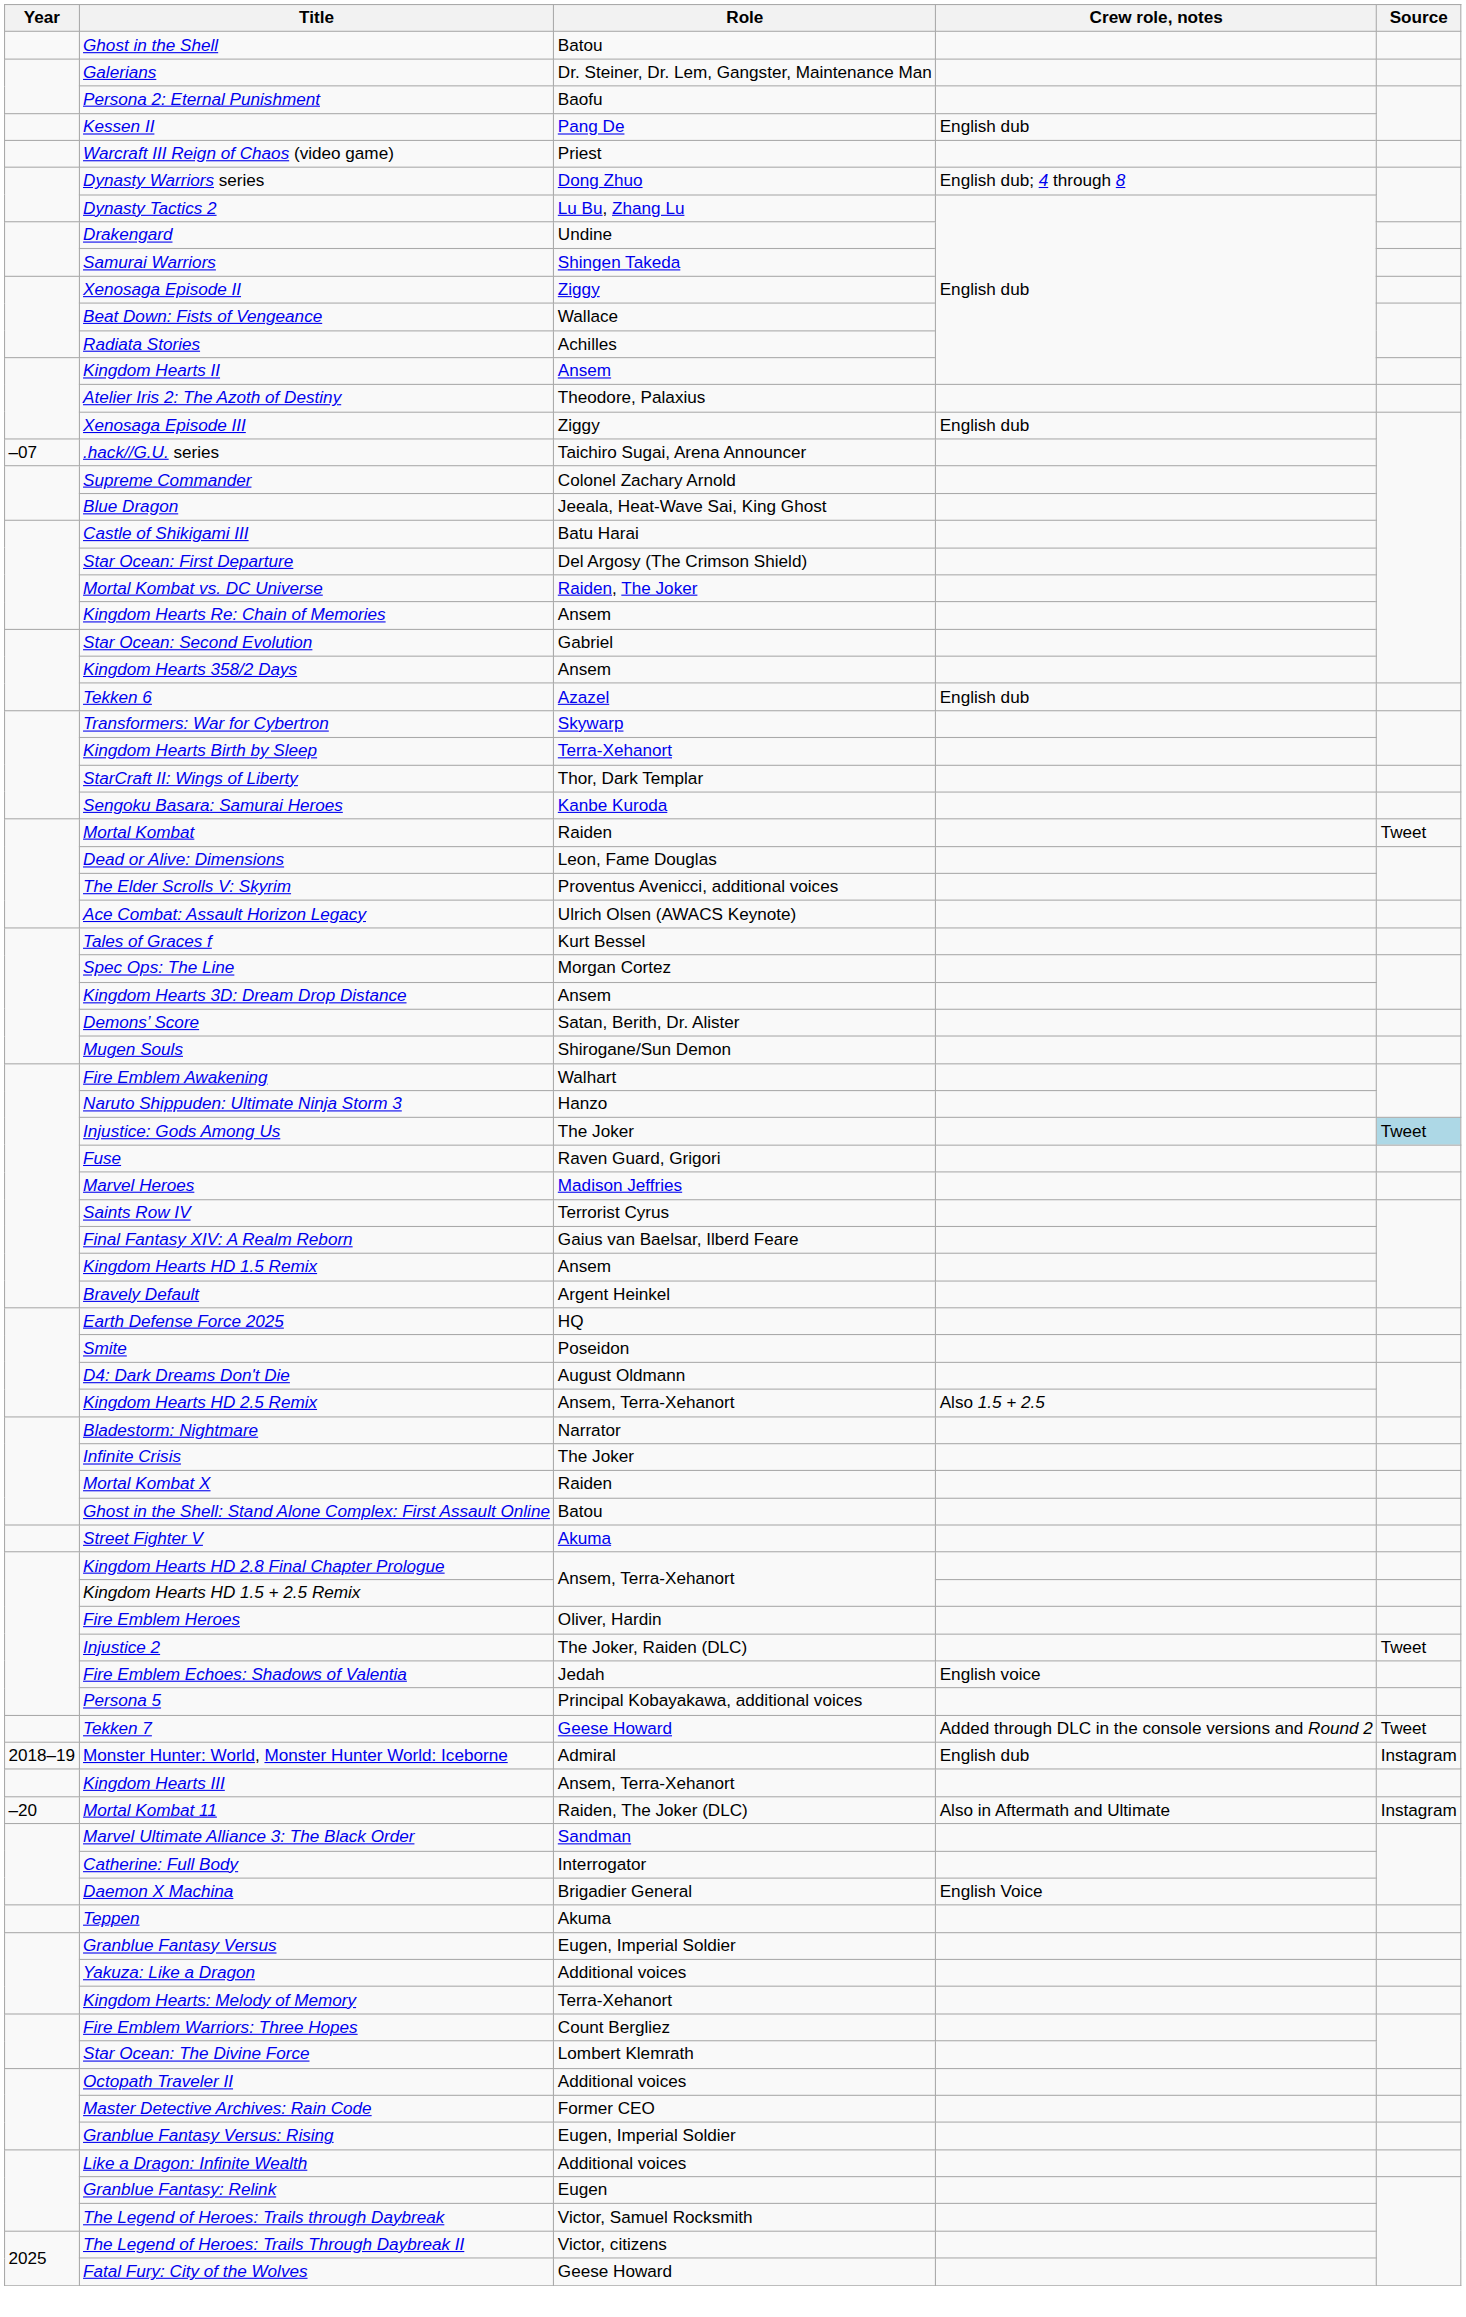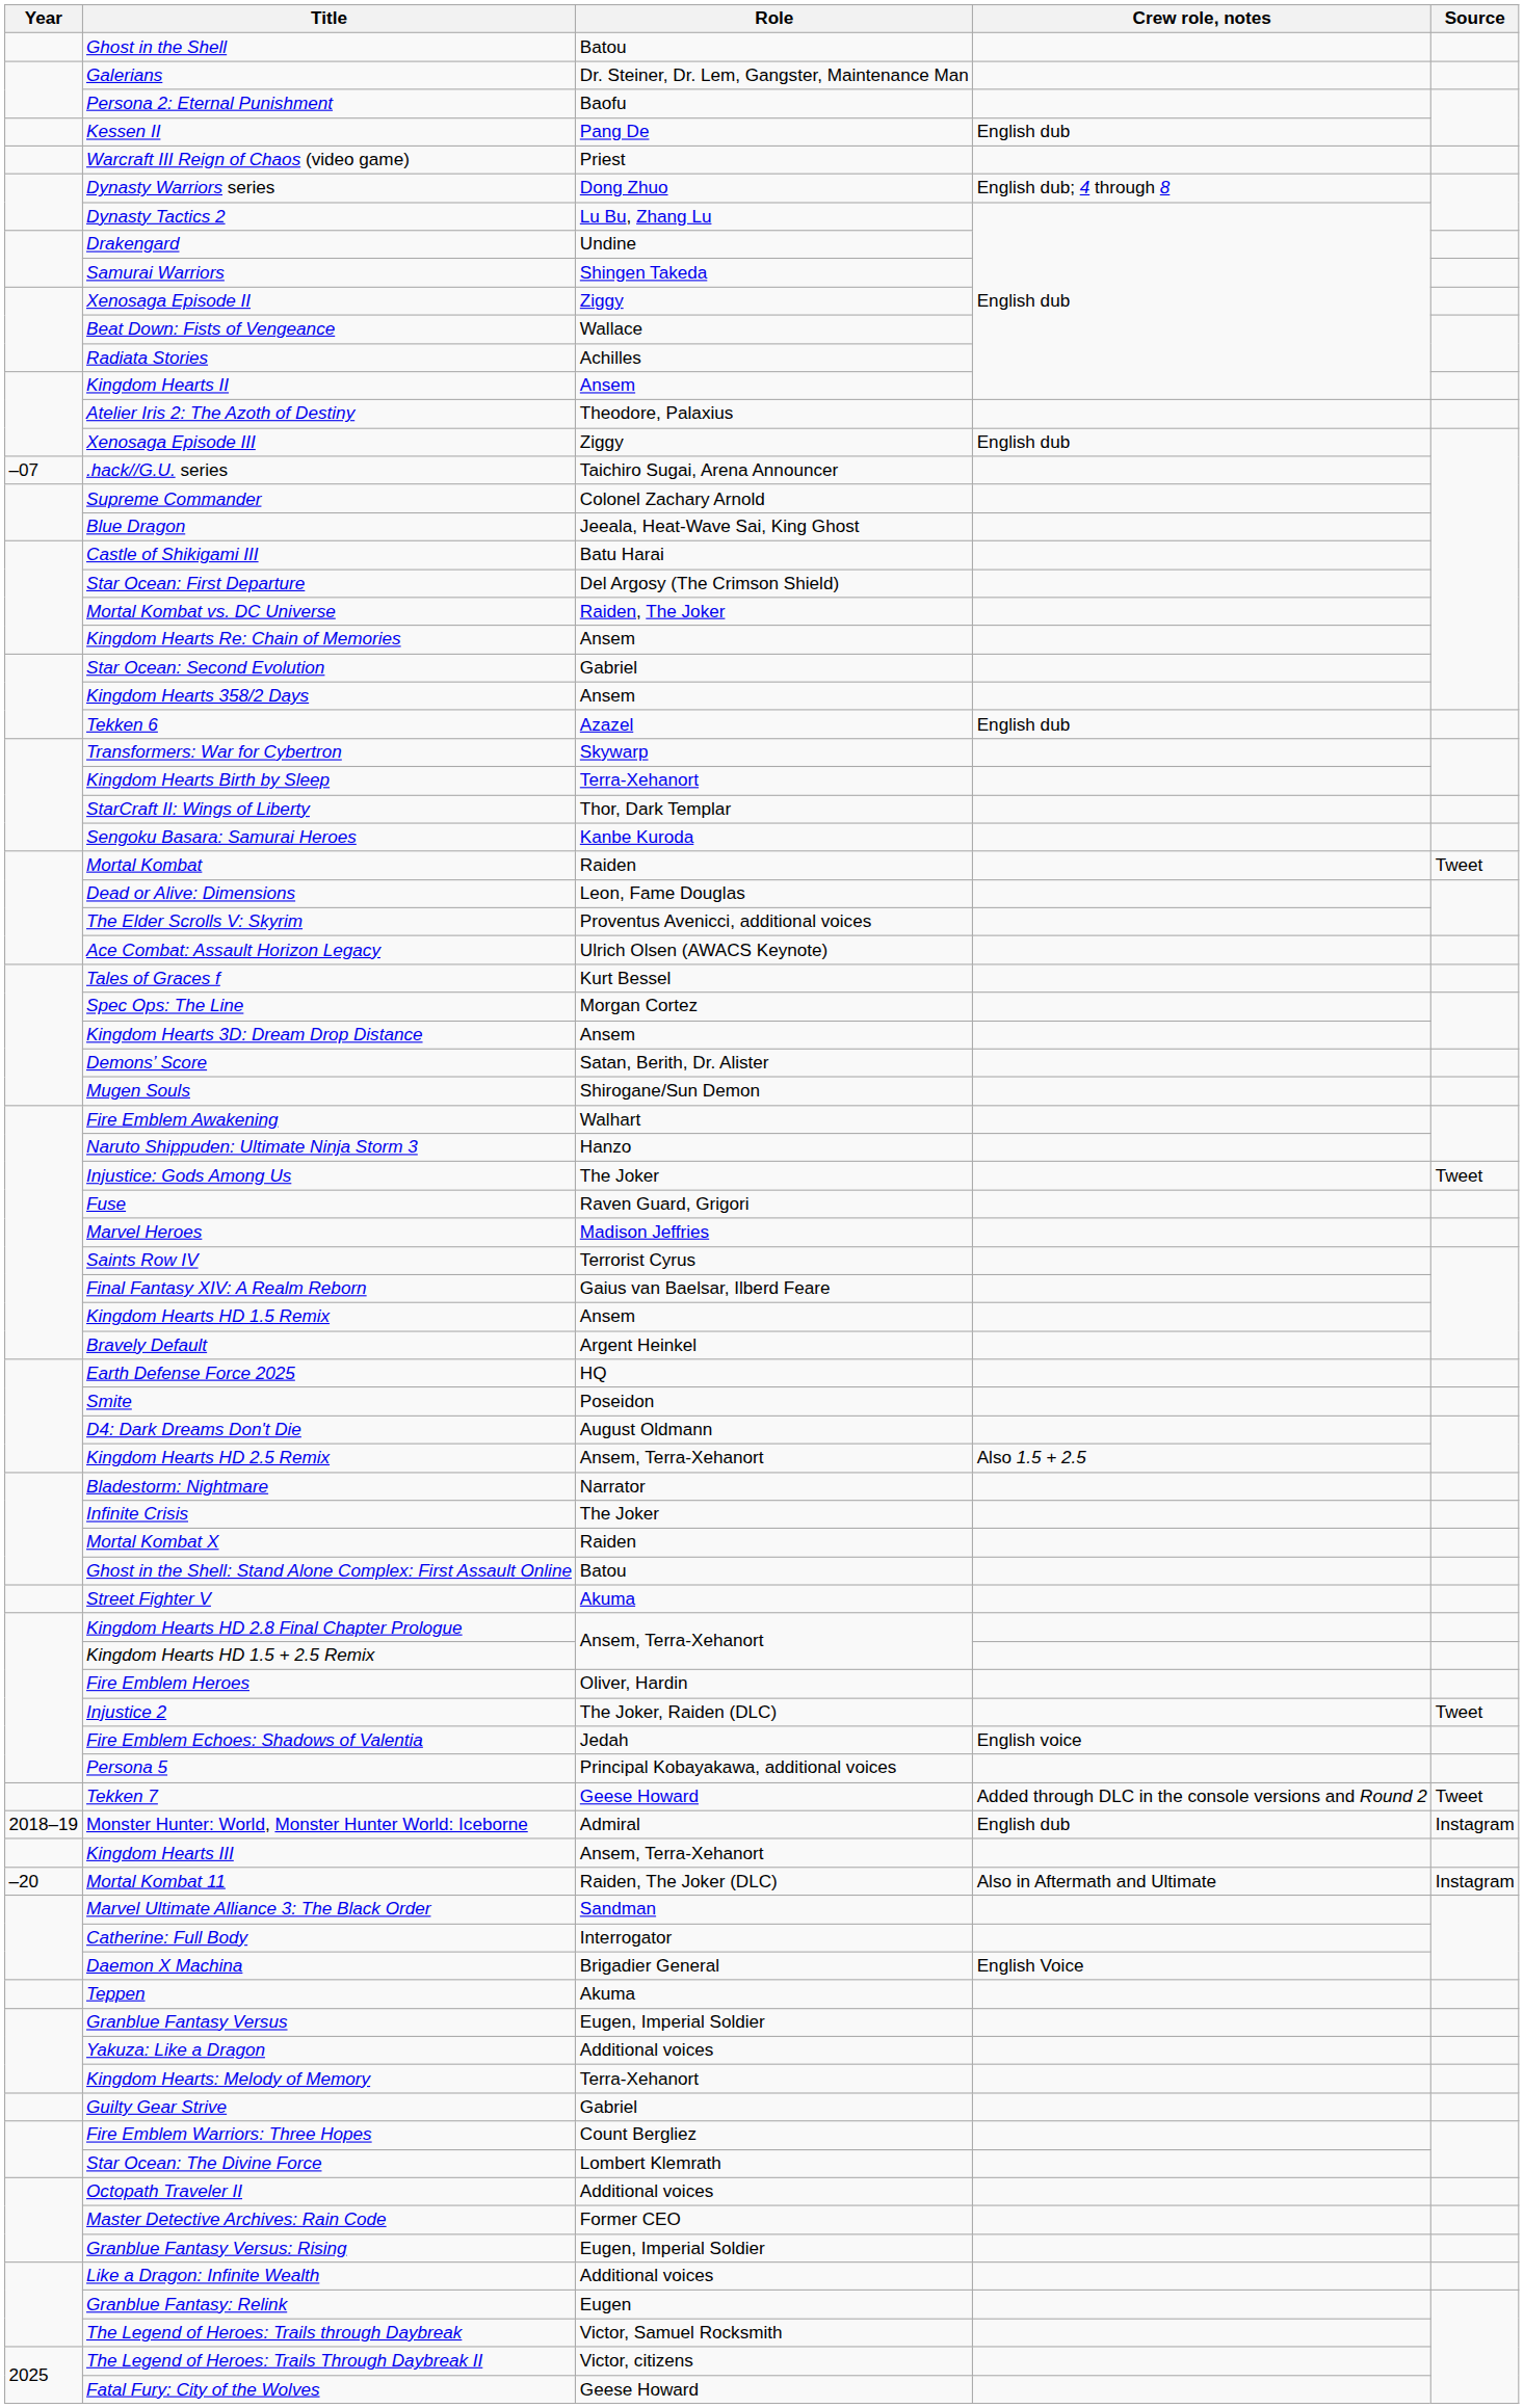Injustice: Gods Among Us | Source: lightblue background -> no background
+ row: Guilty Gear Strive | Gabriel
